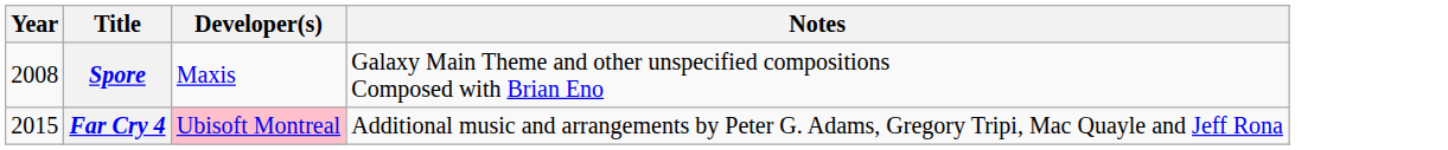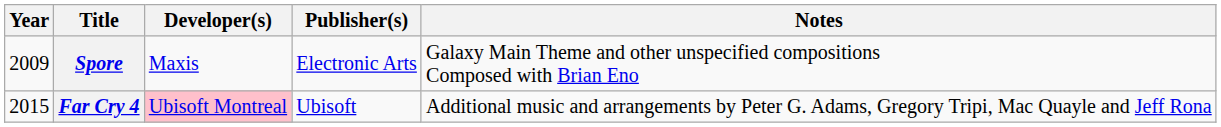+ column: Publisher(s) | Electronic Arts | Ubisoft
Spore | Year: 2008 -> 2009
